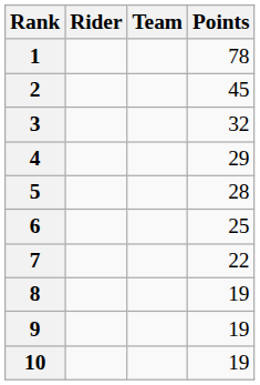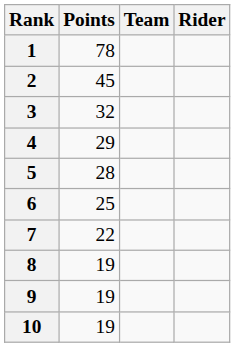columns swapped: Rider <-> Points
